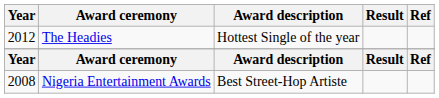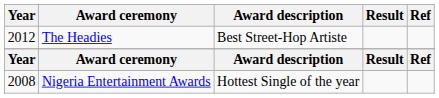The Headies | Award description: Hottest Single of the year -> Best Street-Hop Artiste
Nigeria Entertainment Awards | Award description: Best Street-Hop Artiste -> Hottest Single of the year
